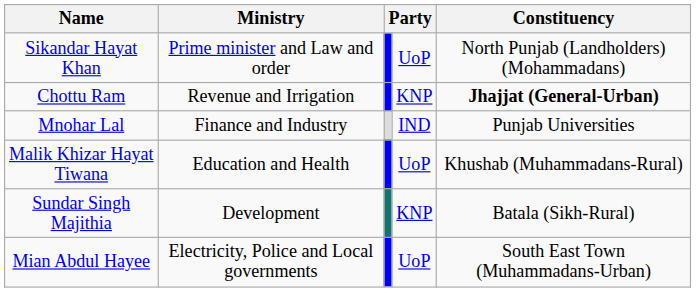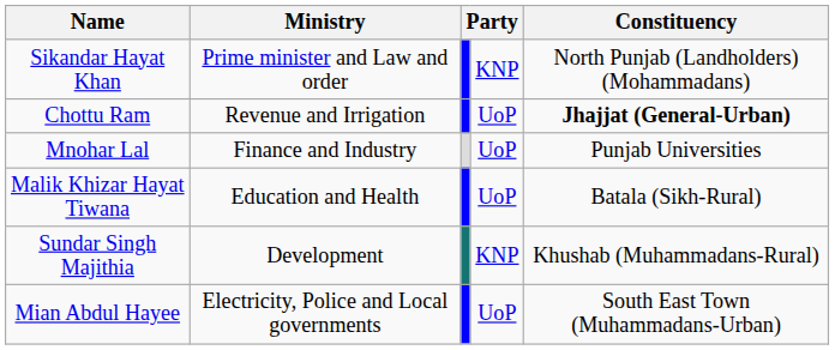Sikandar Hayat Khan | column 4: UoP -> KNP
Chottu Ram | column 4: KNP -> UoP
Mnohar Lal | column 4: IND -> UoP
Malik Khizar Hayat Tiwana | Constituency: Khushab (Muhammadans-Rural) -> Batala (Sikh-Rural)
Sundar Singh Majithia | Constituency: Batala (Sikh-Rural) -> Khushab (Muhammadans-Rural)
